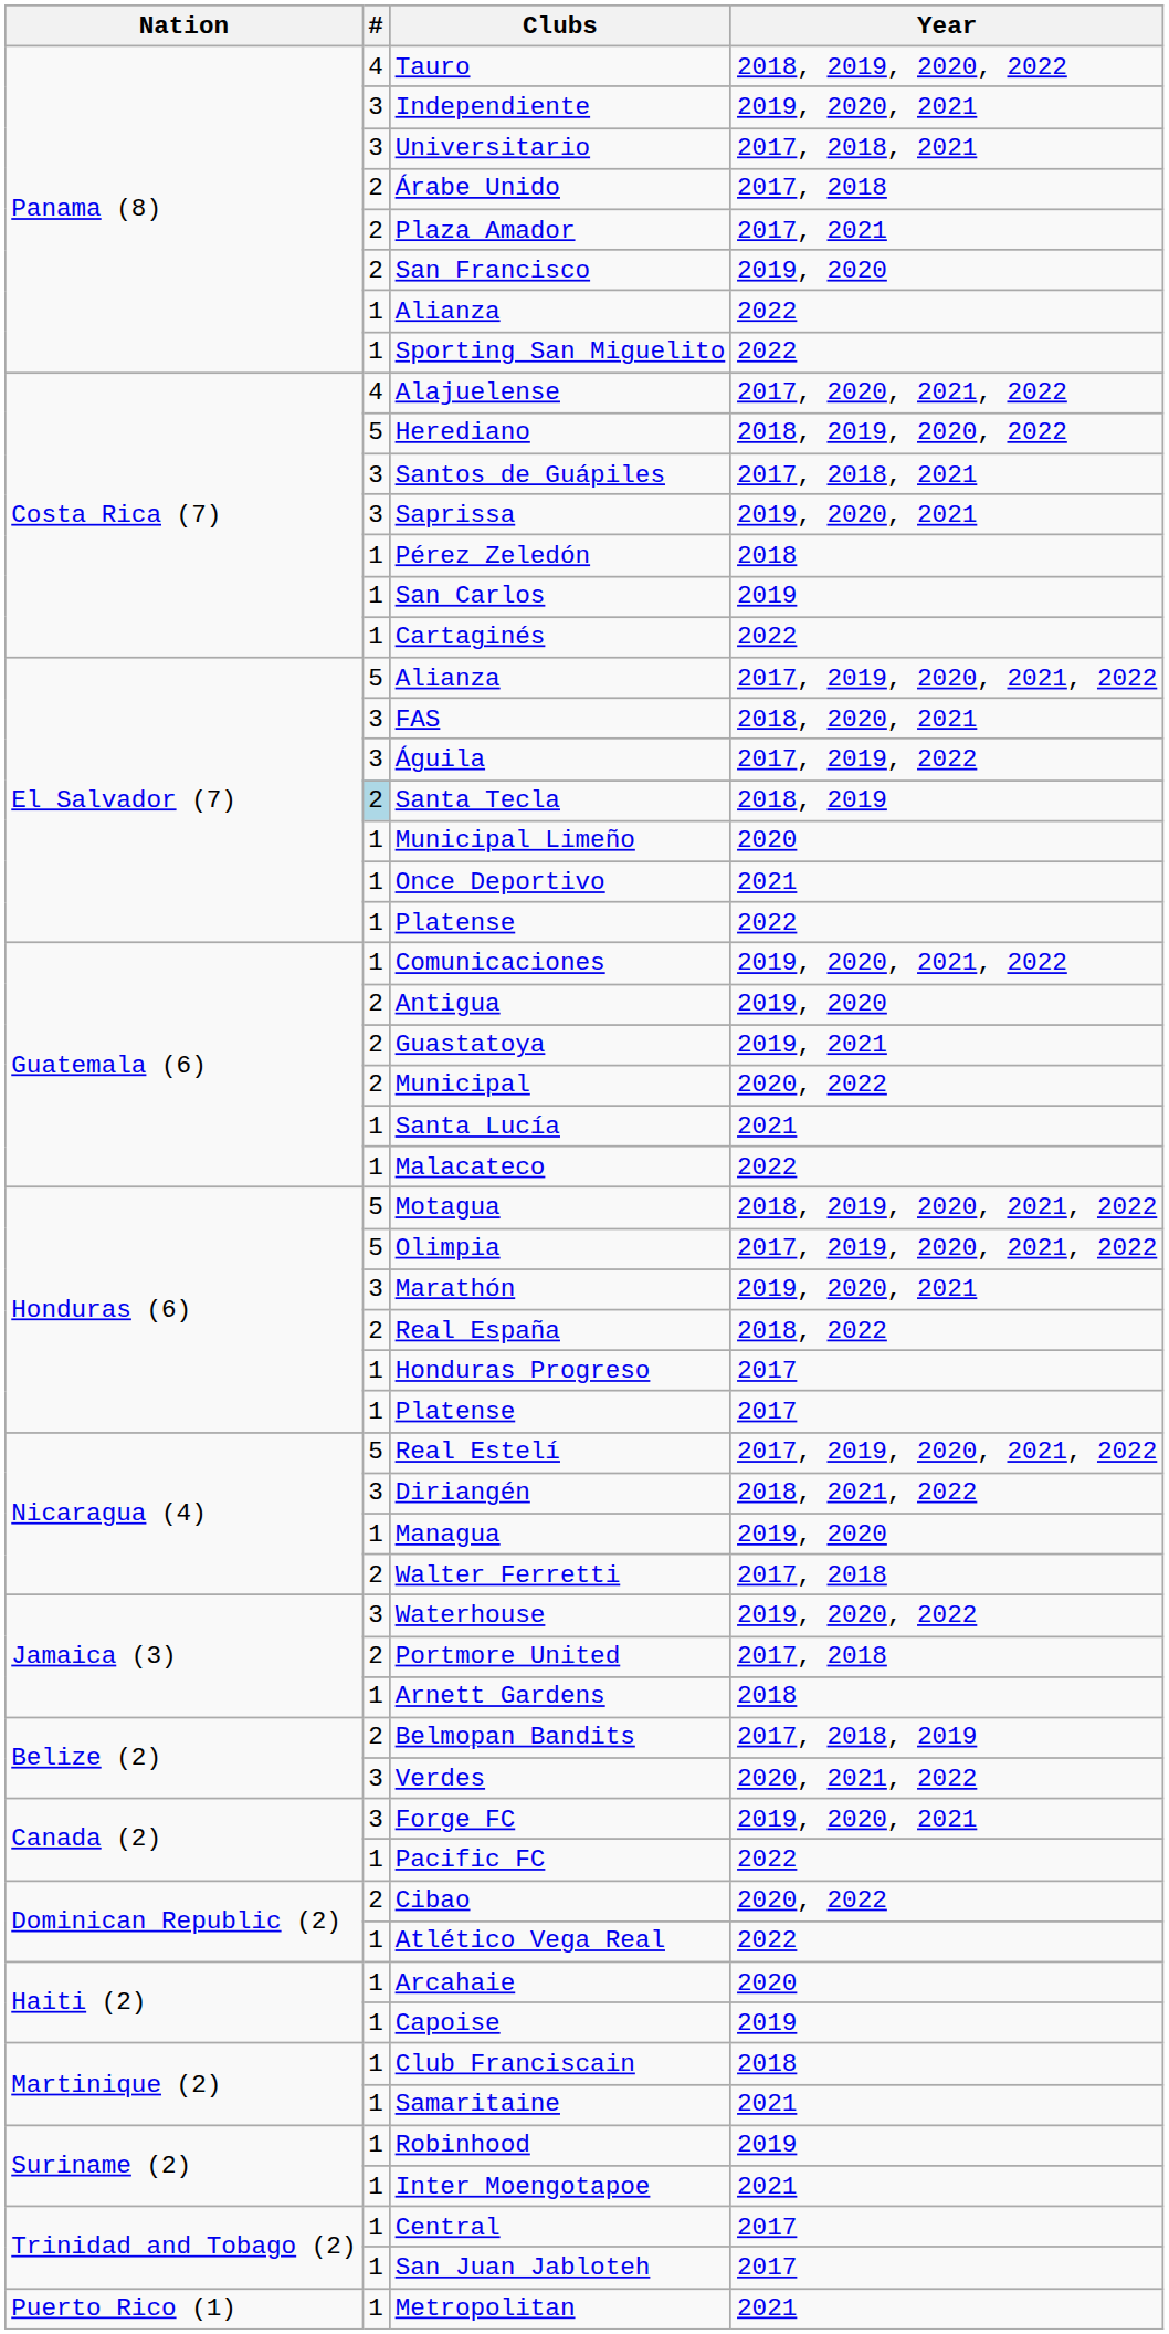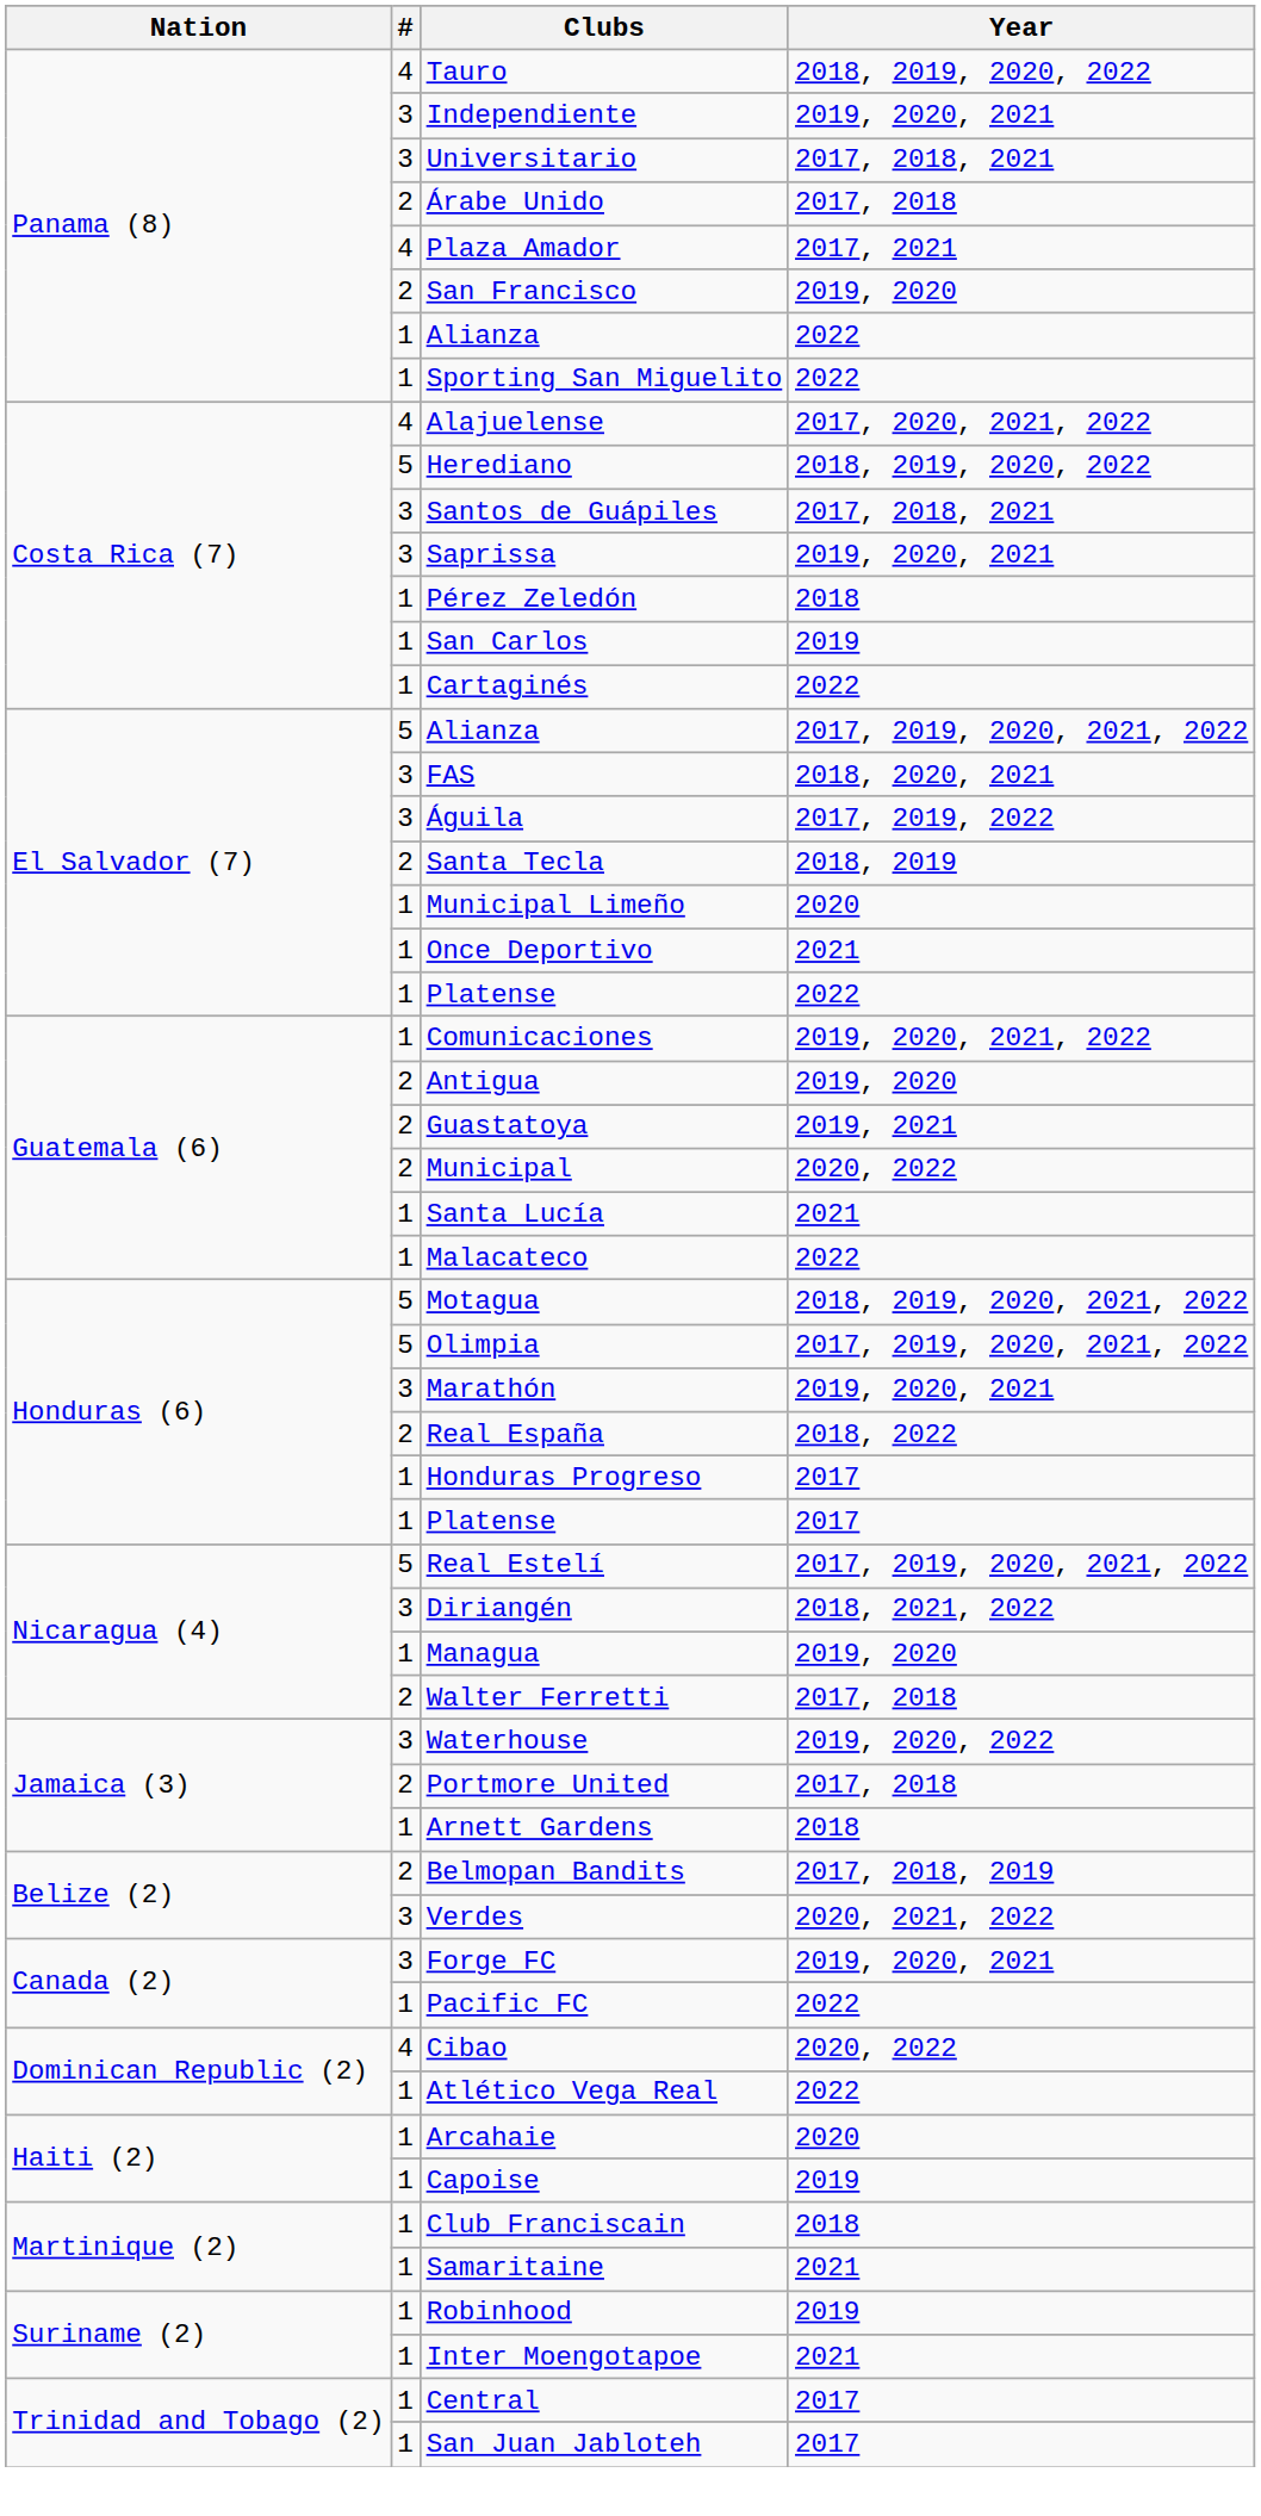Plaza Amador | #: 2 -> 4
Santa Tecla | #: lightblue background -> no background
Cibao | #: 2 -> 4
- row: Puerto Rico (1) | 1 | Metropolitan | 2021
